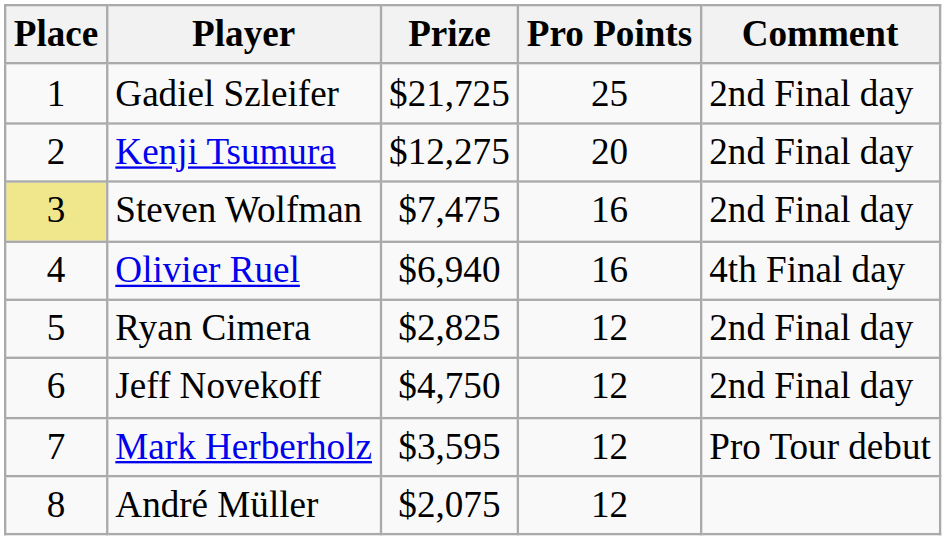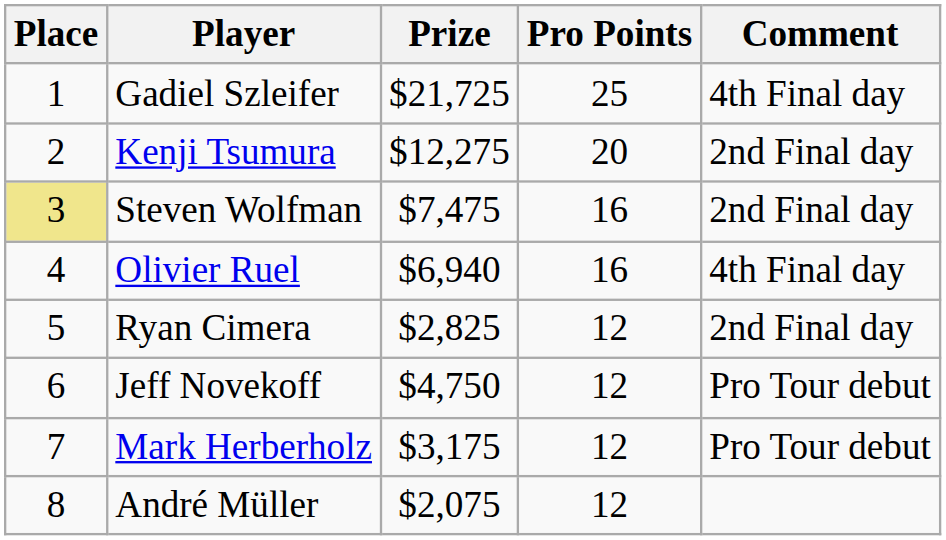Gadiel Szleifer | Comment: 2nd Final day -> 4th Final day
Jeff Novekoff | Comment: 2nd Final day -> Pro Tour debut
Mark Herberholz | Prize: $3,595 -> $3,175
